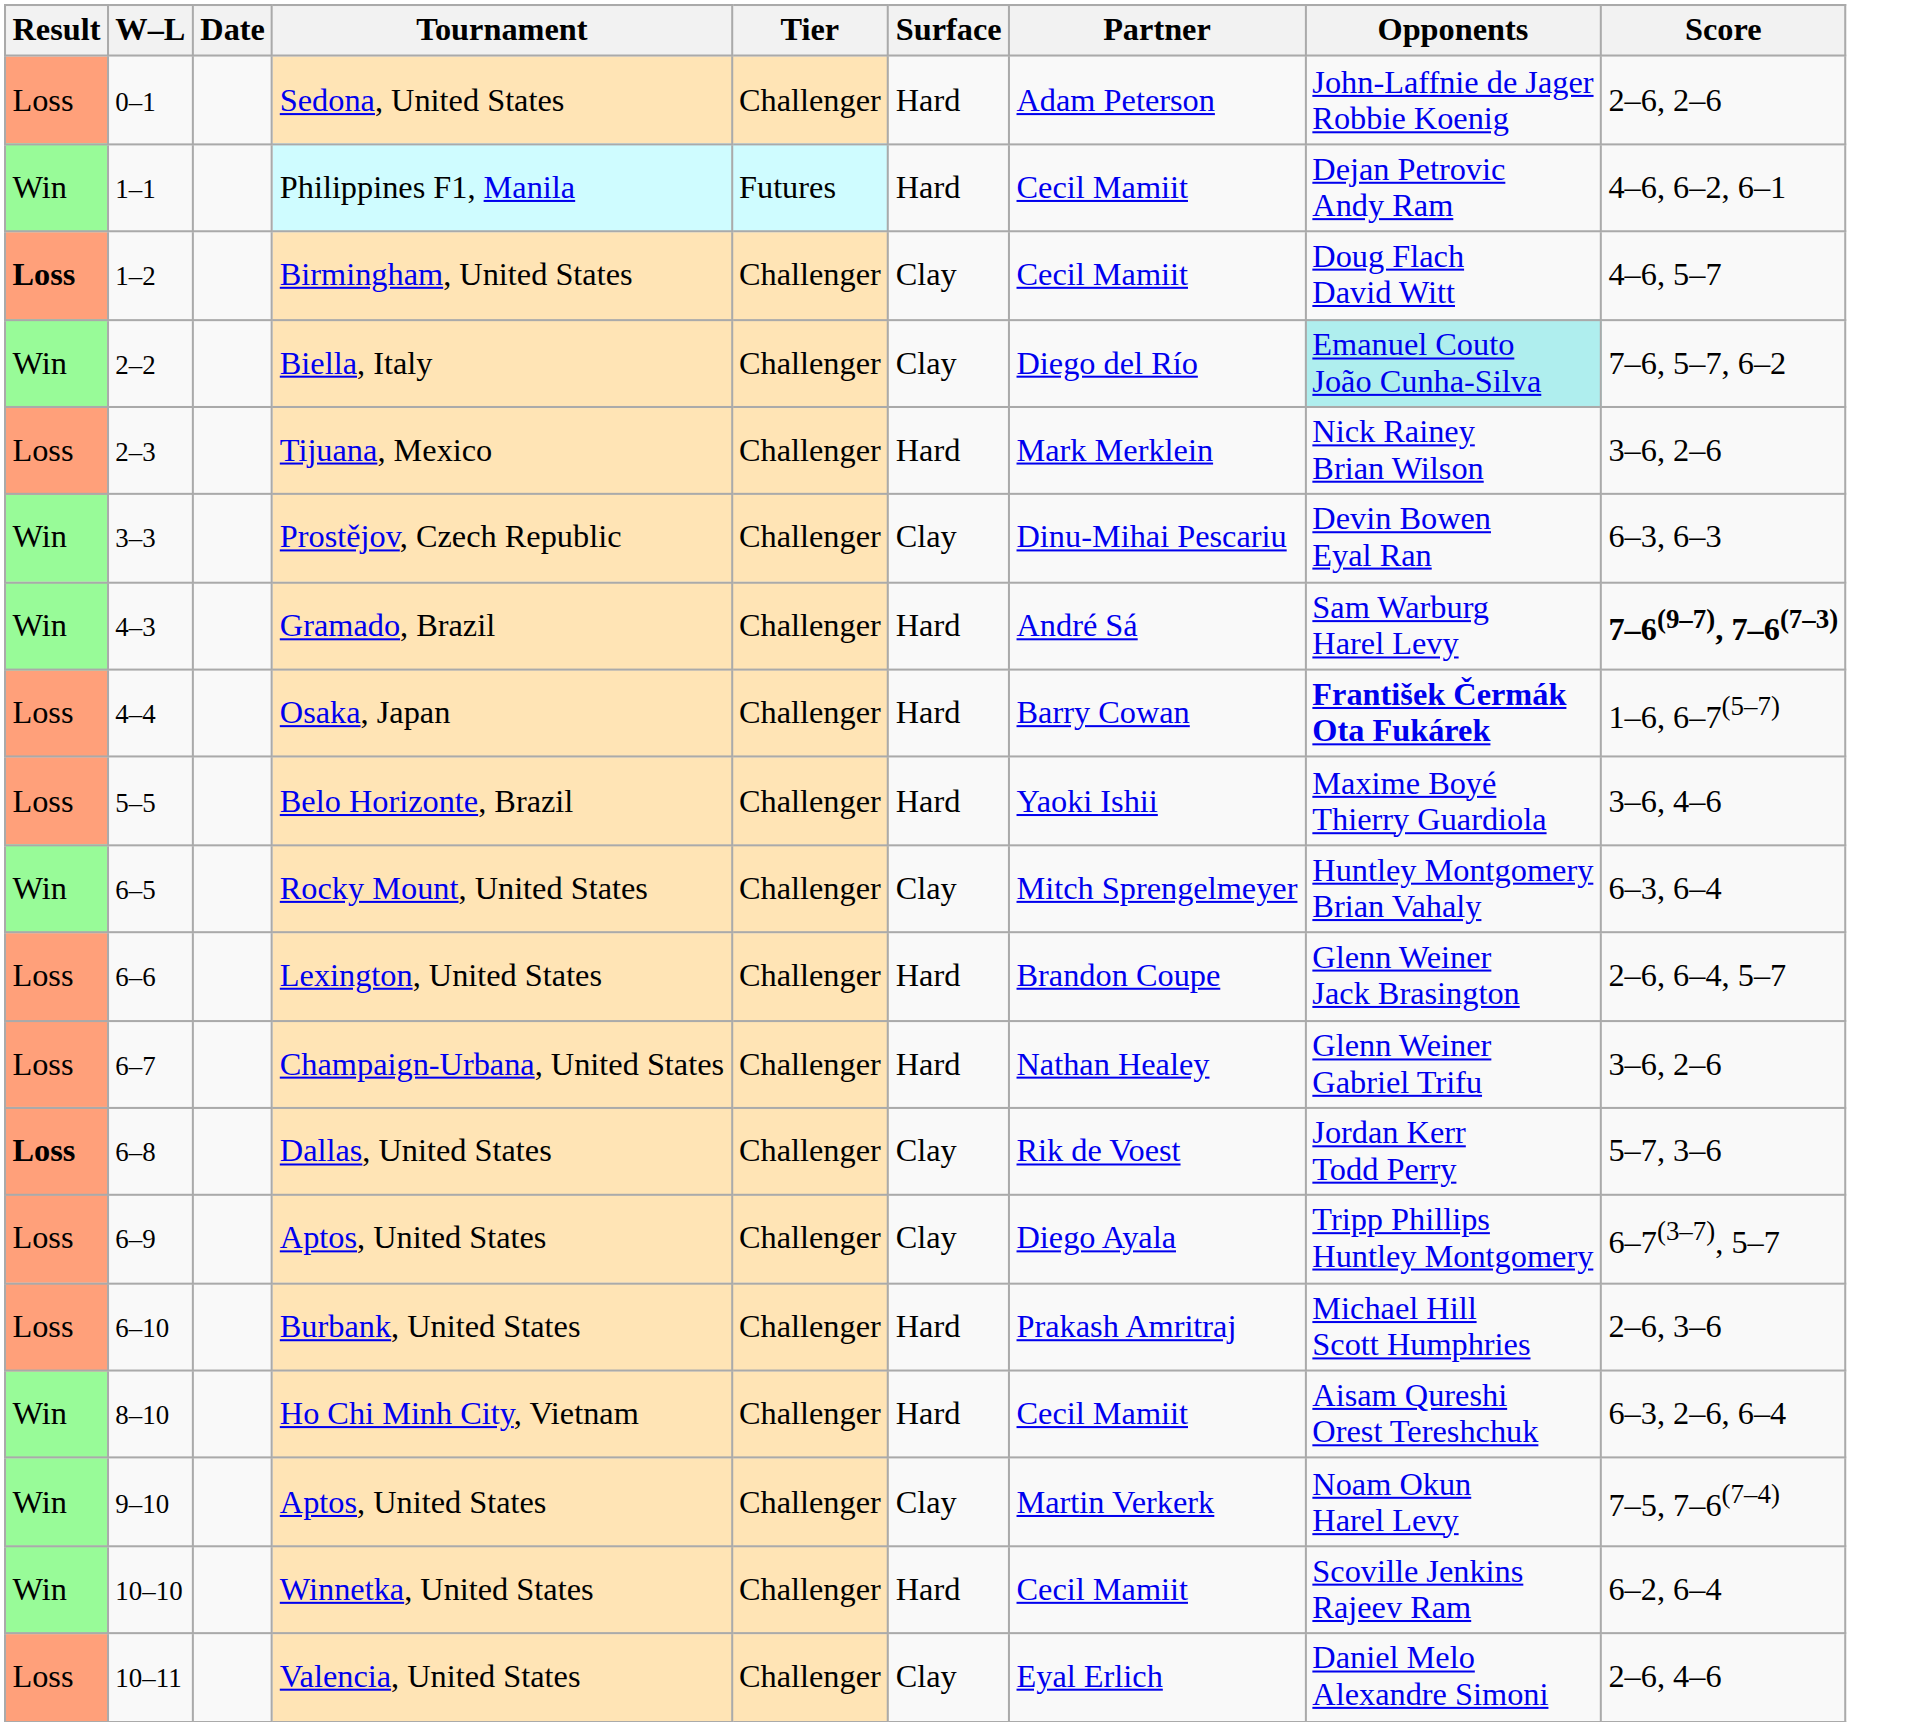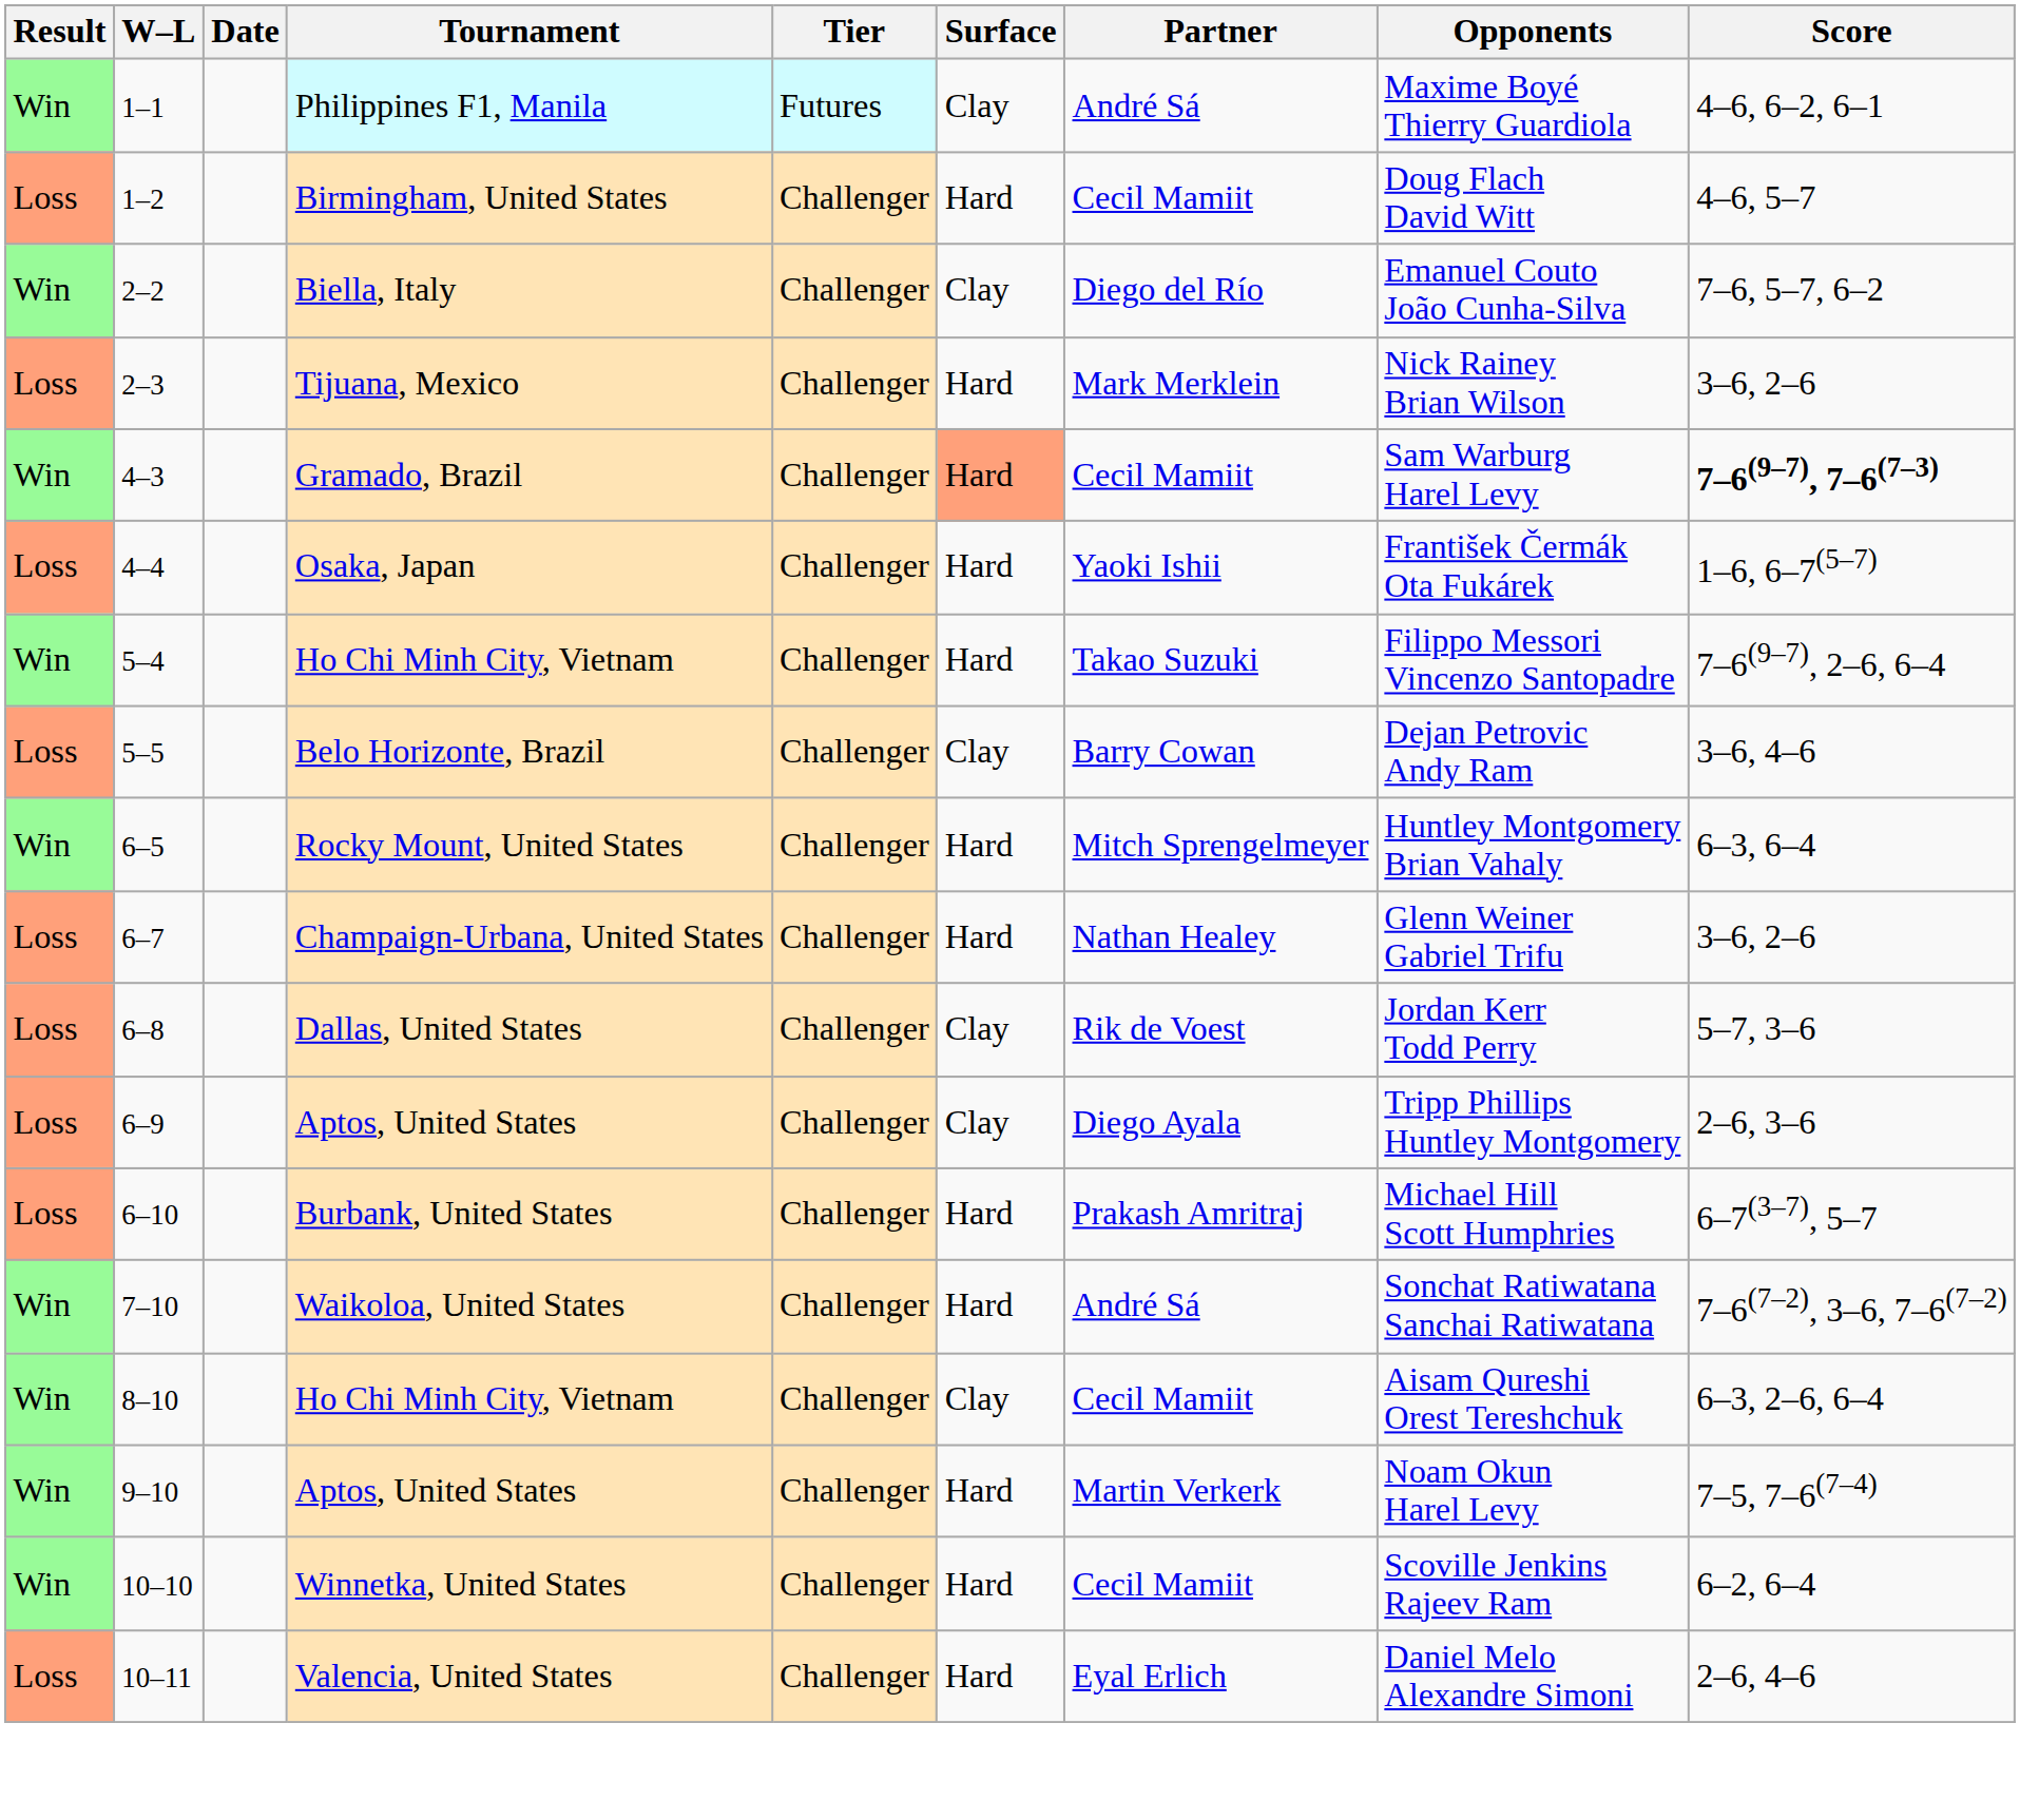- row: Loss | 0–1 | Sedona, United States | Challenger | Hard | Adam Peterson | John-Laffnie de Jager Robbie Koenig | 2–6, 2–6
Philippines F1, Manila | Surface: Hard -> Clay
Philippines F1, Manila | Partner: Cecil Mamiit -> André Sá
Philippines F1, Manila | Opponents: Dejan Petrovic Andy Ram -> Maxime Boyé Thierry Guardiola
Birmingham, United States | Result: bold -> normal
Birmingham, United States | Surface: Clay -> Hard
Biella, Italy | Opponents: paleturquoise background -> no background
- row: Win | 3–3 | Prostějov, Czech Republic | Challenger | Clay | Dinu-Mihai Pescariu | Devin Bowen Eyal Ran | 6–3, 6–3
Gramado, Brazil | Surface: no background -> lightsalmon background
Gramado, Brazil | Partner: André Sá -> Cecil Mamiit
Osaka, Japan | Partner: Barry Cowan -> Yaoki Ishii
Osaka, Japan | Opponents: bold -> normal
+ row: Win | 5–4 | Ho Chi Minh City, Vietnam | Challenger | Hard | Takao Suzuki | Filippo Messori Vincenzo Santopadre | 7–6(9–7), 2–6, 6–4
Belo Horizonte, Brazil | Surface: Hard -> Clay
Belo Horizonte, Brazil | Partner: Yaoki Ishii -> Barry Cowan
Belo Horizonte, Brazil | Opponents: Maxime Boyé Thierry Guardiola -> Dejan Petrovic Andy Ram
Rocky Mount, United States | Surface: Clay -> Hard
- row: Loss | 6–6 | Lexington, United States | Challenger | Hard | Brandon Coupe | Glenn Weiner Jack Brasington | 2–6, 6–4, 5–7
Dallas, United States | Result: bold -> normal
6–9 / Aptos, United States | Score: 6–7(3–7), 5–7 -> 2–6, 3–6
Burbank, United States | Score: 2–6, 3–6 -> 6–7(3–7), 5–7
+ row: Win | 7–10 | Waikoloa, United States | Challenger | Hard | André Sá | Sonchat Ratiwatana Sanchai Ratiwatana | 7–6(7–2), 3–6, 7–6(7–2)
8–10 / Ho Chi Minh City, Vietnam | Surface: Hard -> Clay
9–10 / Aptos, United States | Surface: Clay -> Hard
Valencia, United States | Surface: Clay -> Hard
